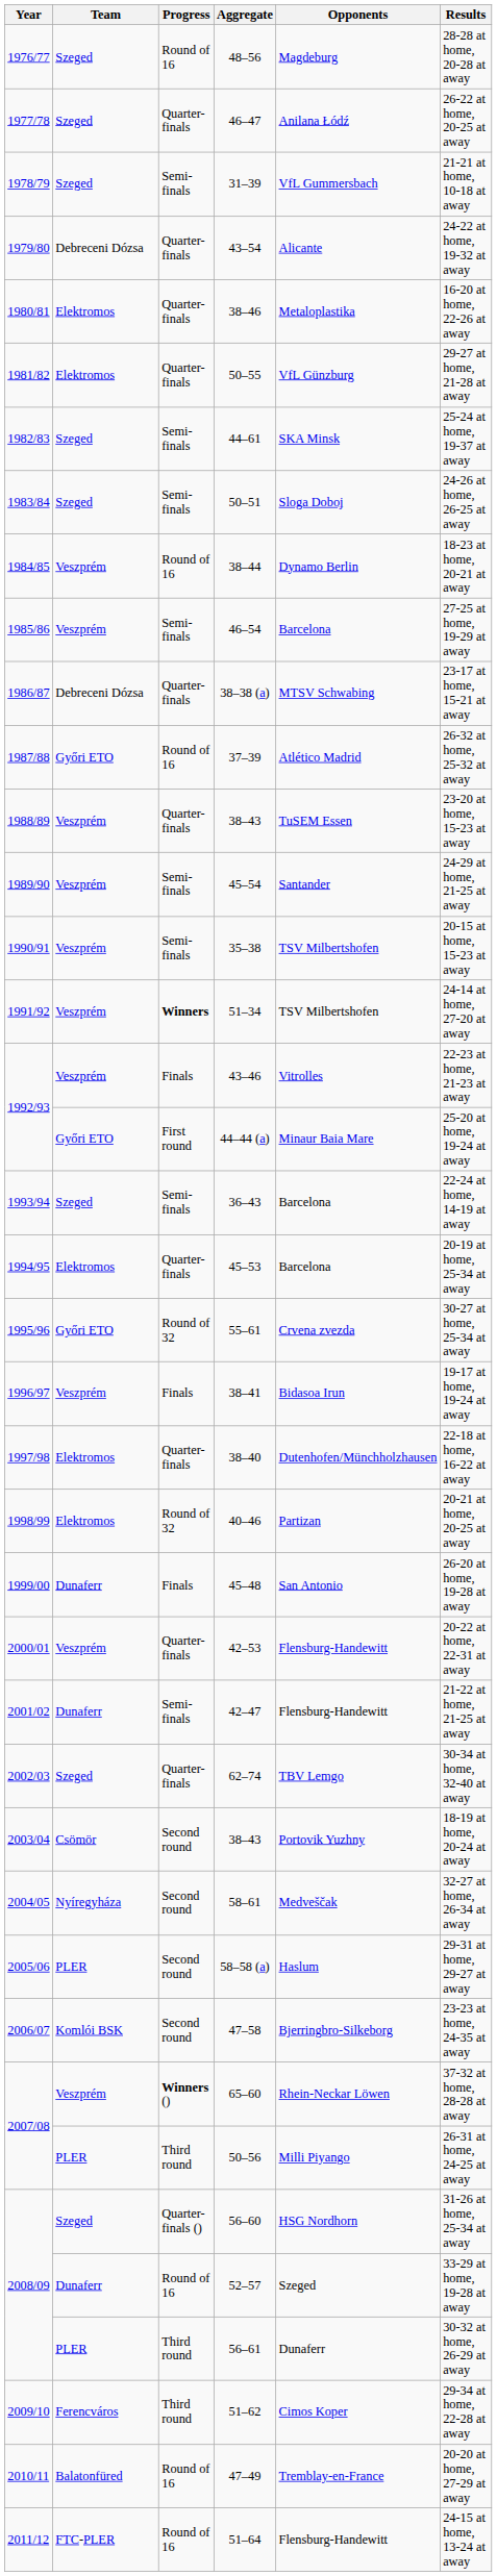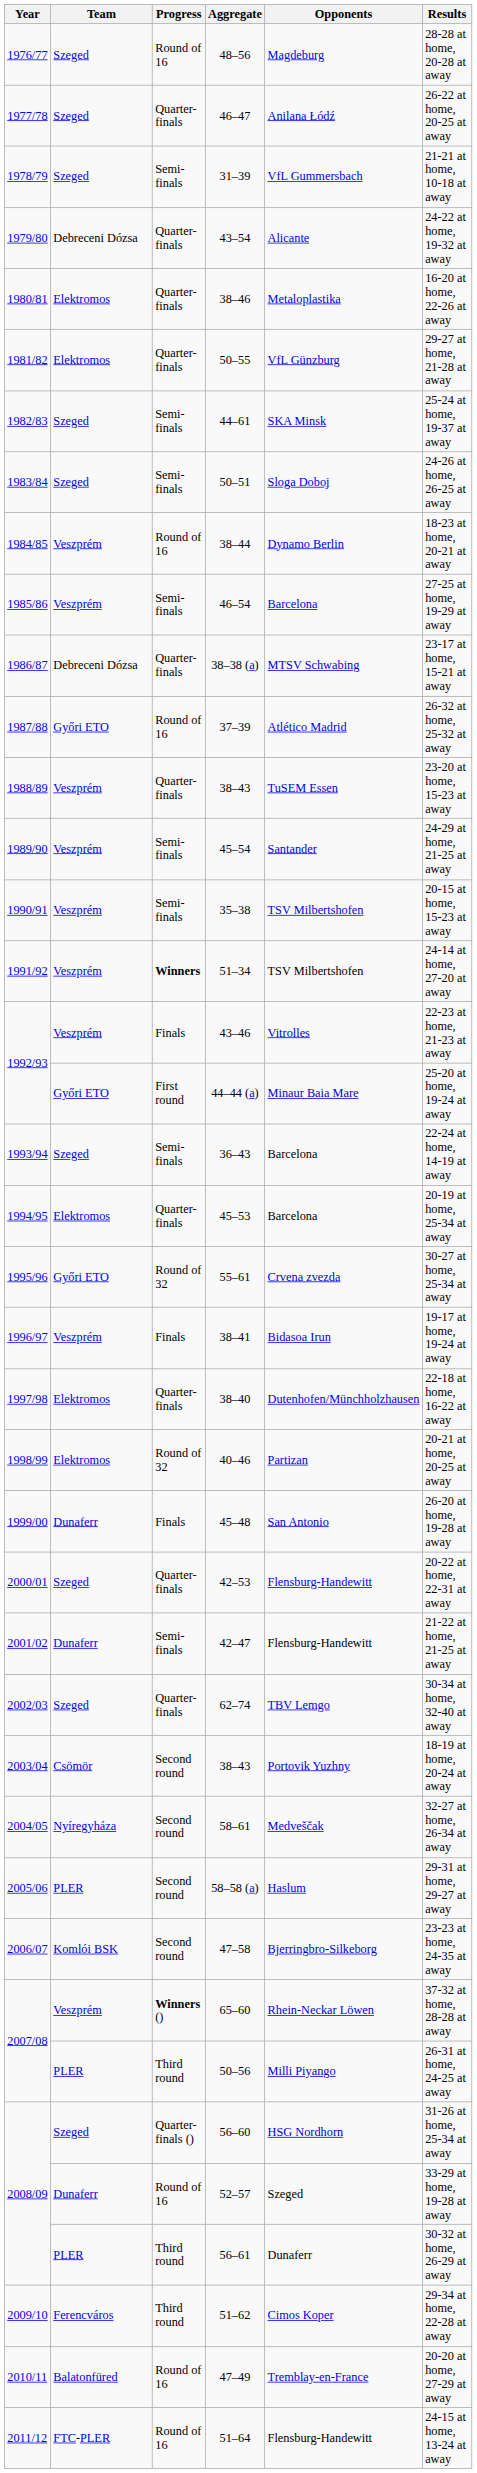42–53 | Team: Veszprém -> Szeged
